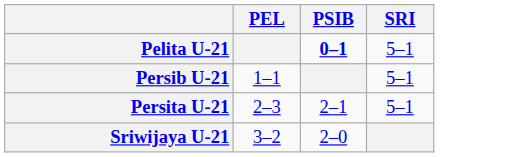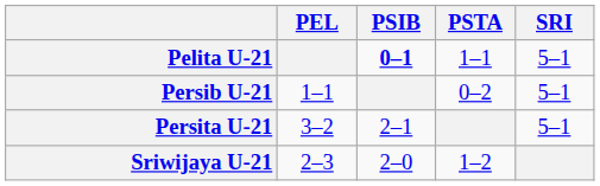+ column: PSTA | 1–1 | 0–2 | 1–2
Persita U-21 | PEL: 2–3 -> 3–2
Sriwijaya U-21 | PEL: 3–2 -> 2–3
